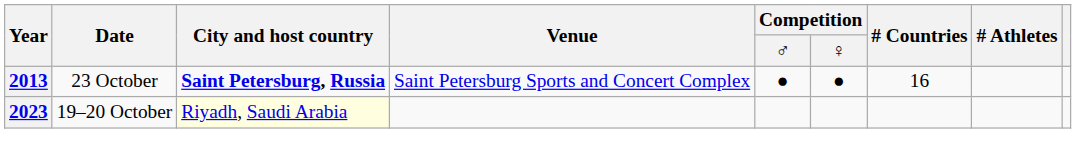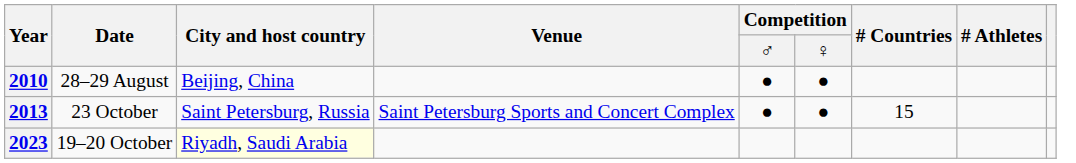+ row: 2010 | 28–29 August | Beijing, China | ● | ●
2013 | City and host country: bold -> normal
2013 | # Countries: 16 -> 15
